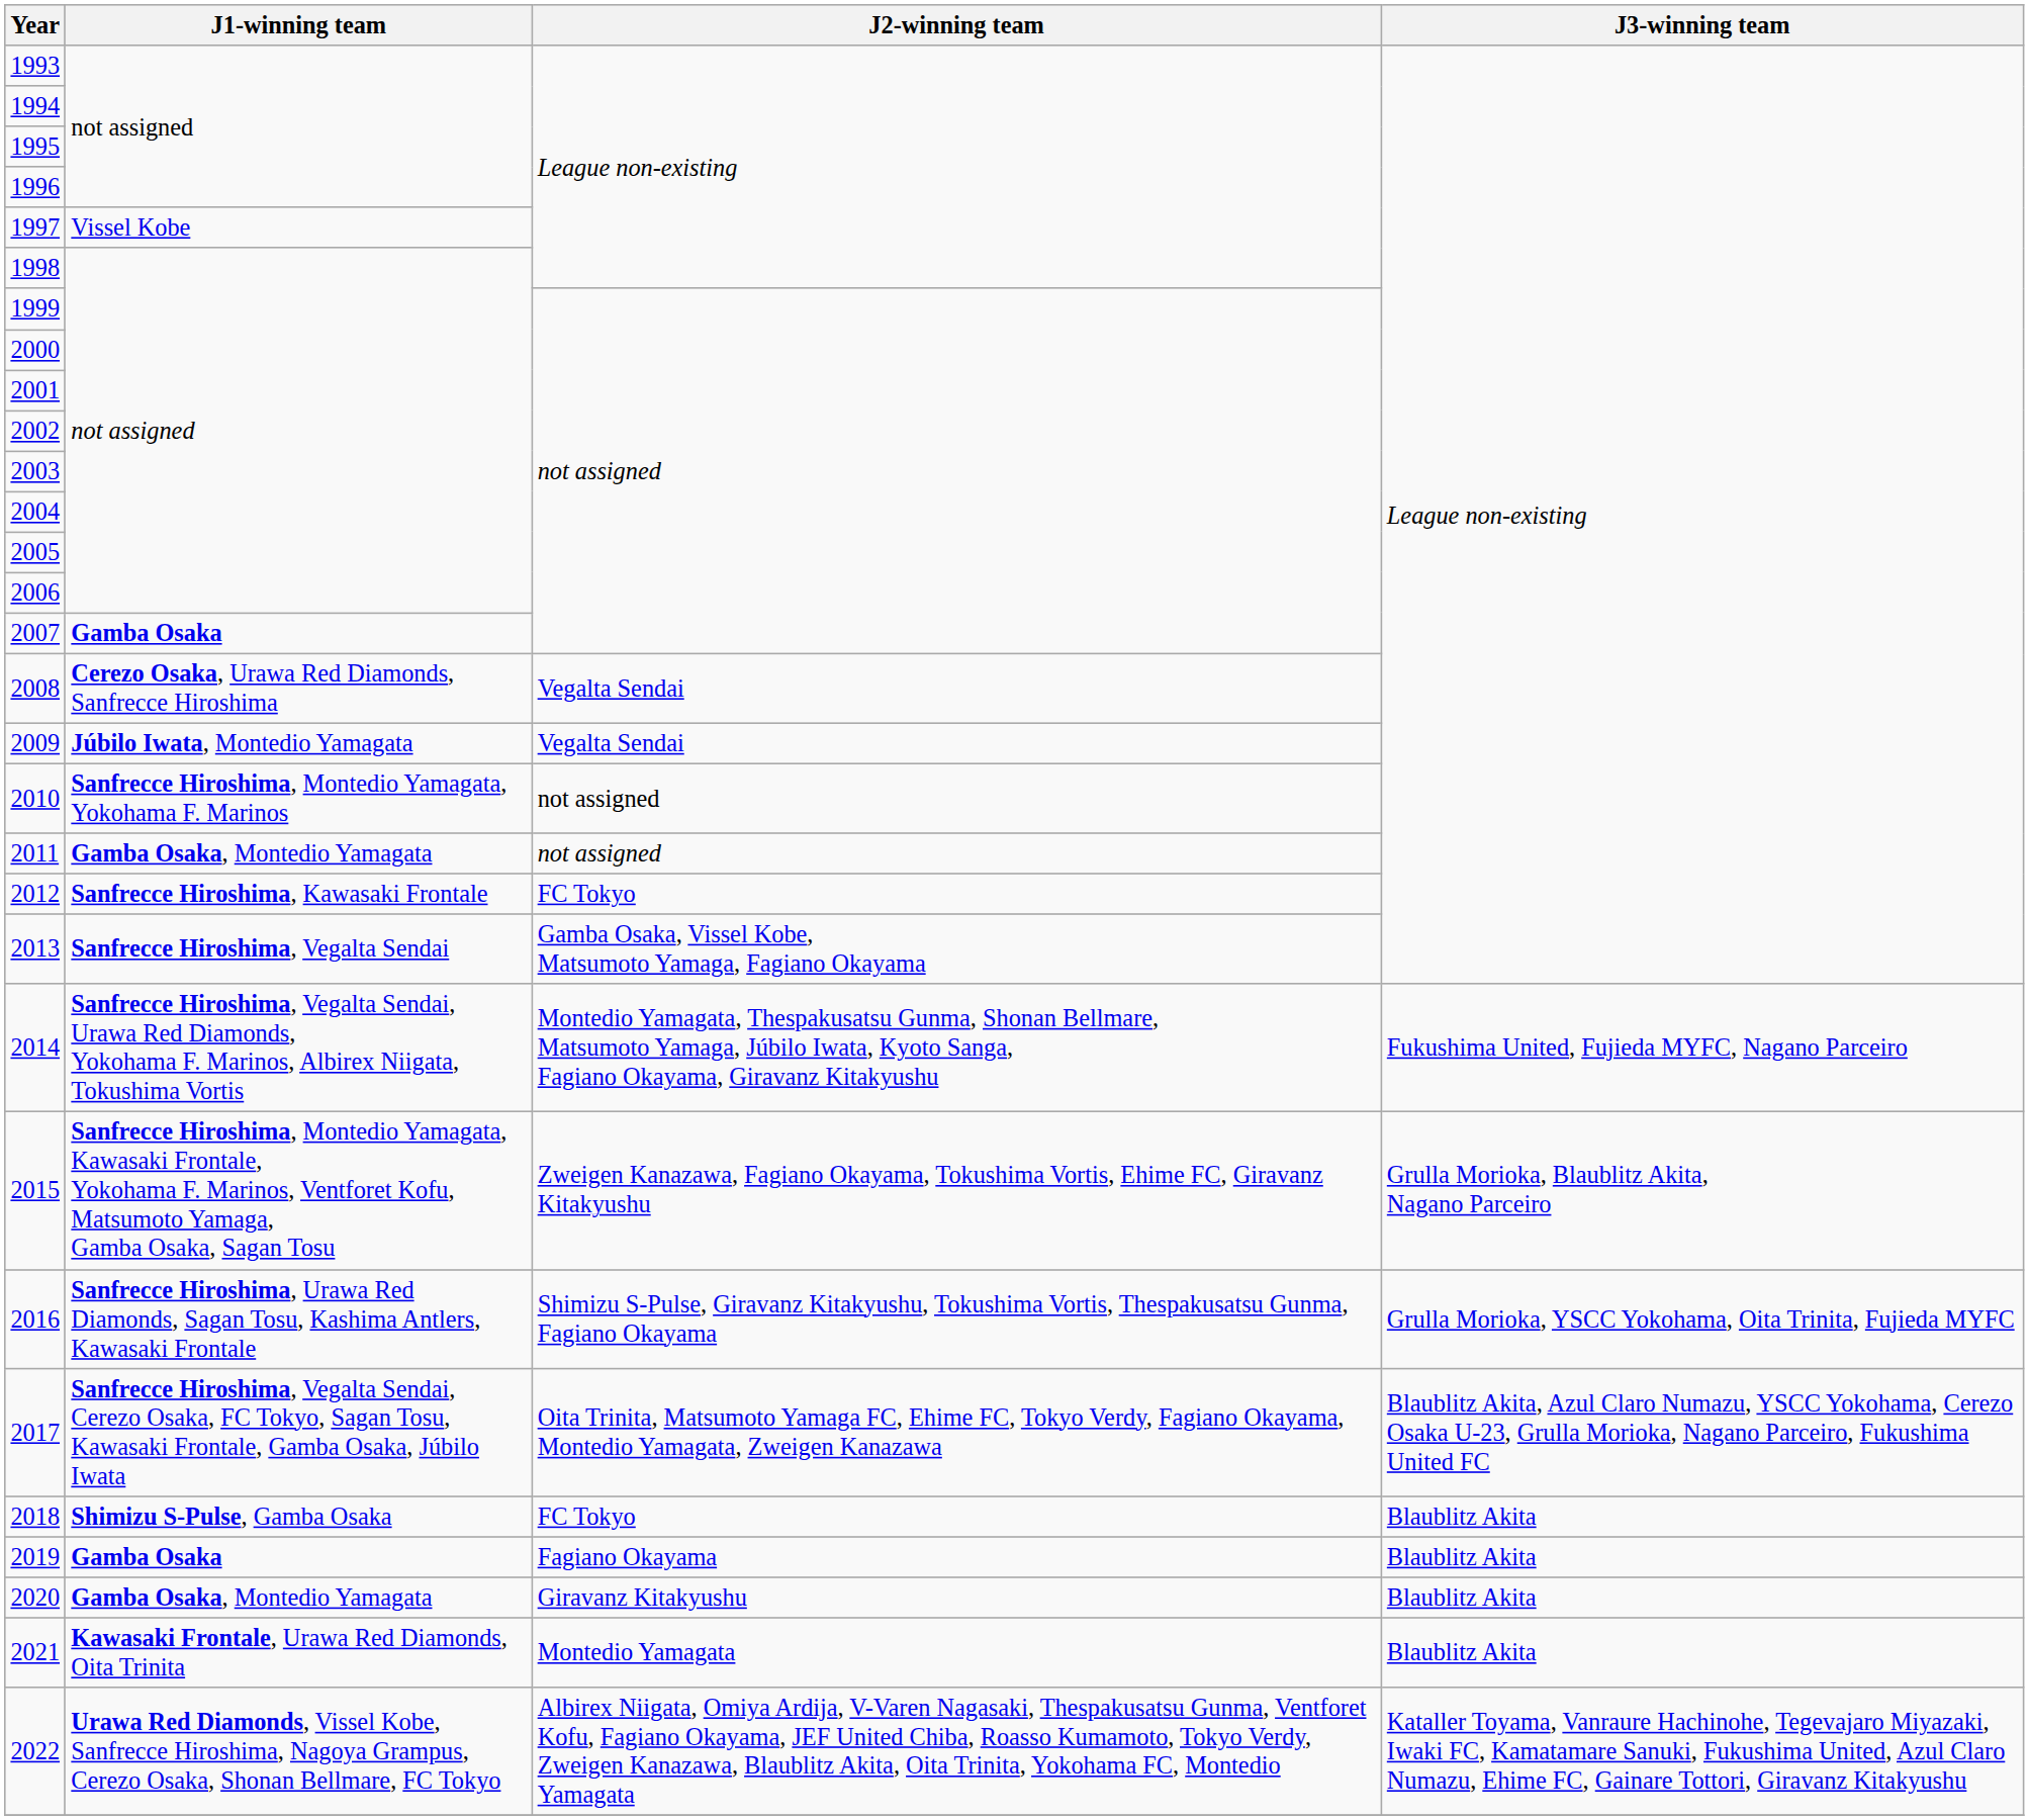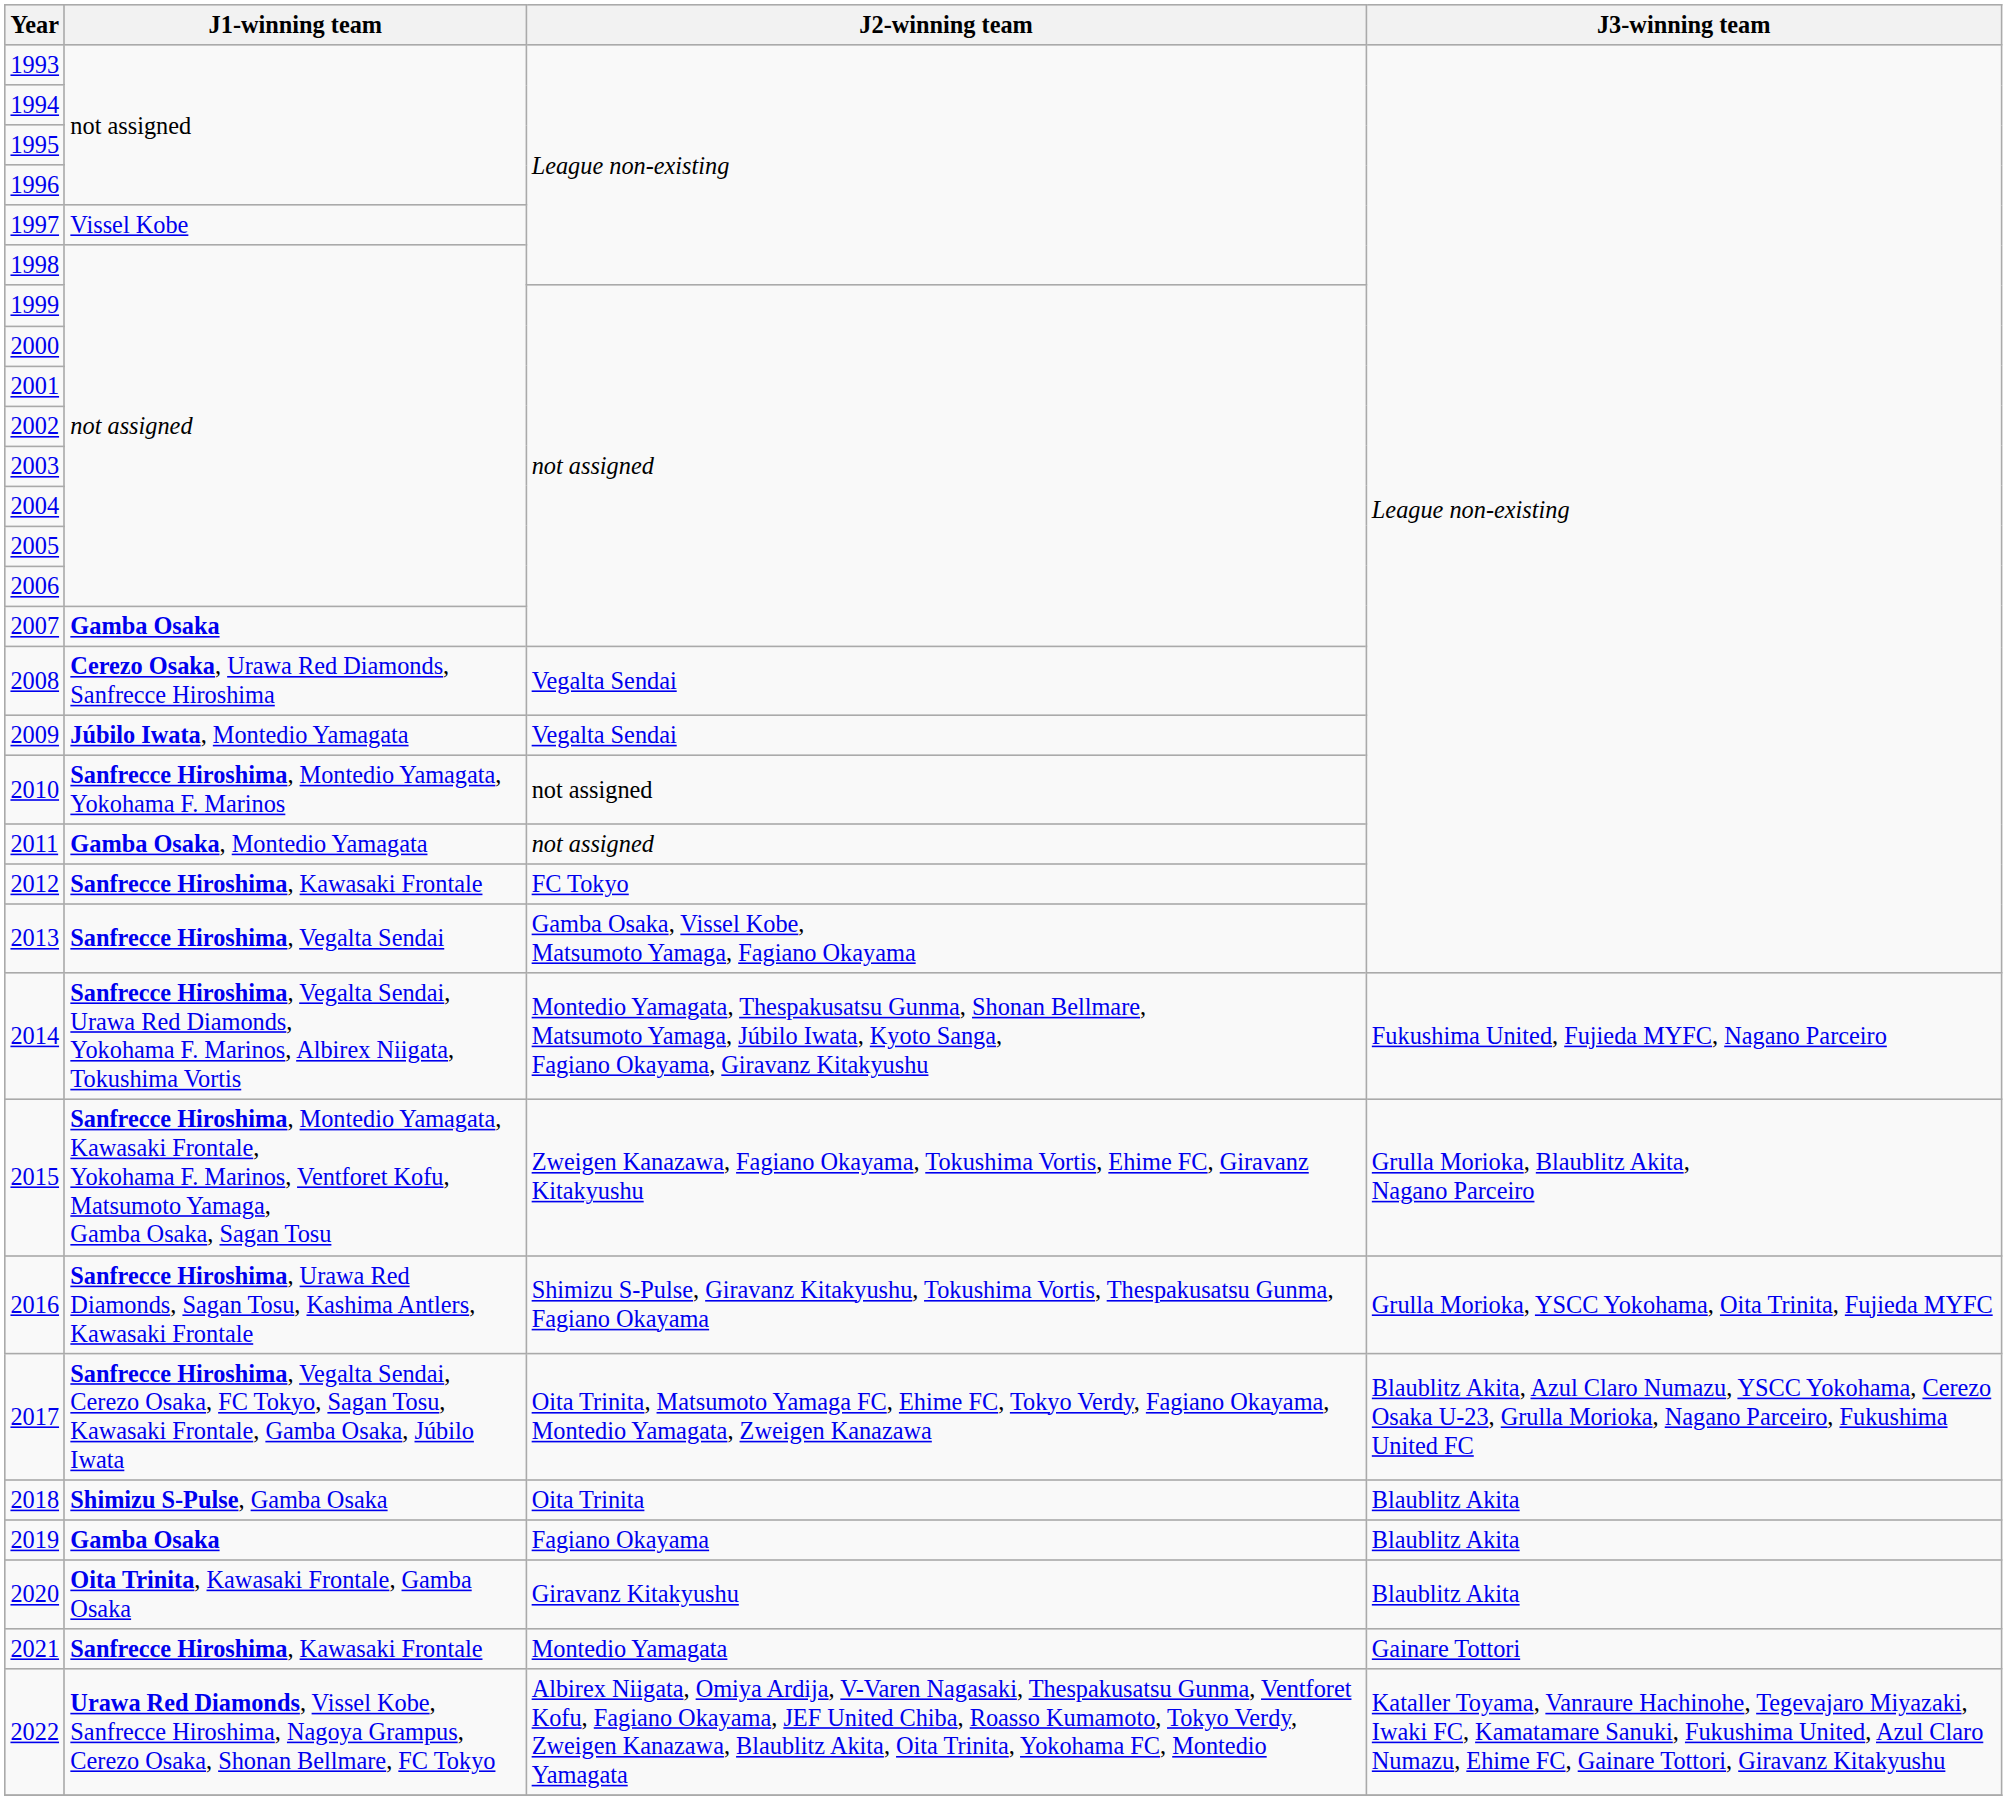2018 | J2-winning team: FC Tokyo -> Oita Trinita
2020 | J1-winning team: Gamba Osaka, Montedio Yamagata -> Oita Trinita, Kawasaki Frontale, Gamba Osaka
2021 | J1-winning team: Kawasaki Frontale, Urawa Red Diamonds, Oita Trinita -> Sanfrecce Hiroshima, Kawasaki Frontale
2021 | J3-winning team: Blaublitz Akita -> Gainare Tottori
